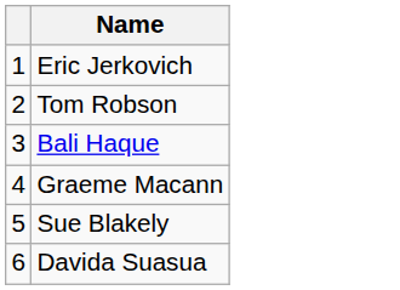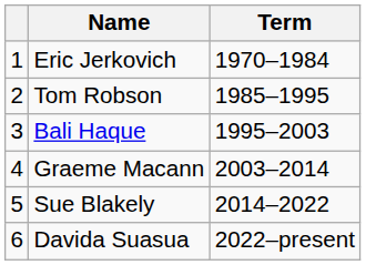+ column: Term | 1970–1984 | 1985–1995 | 1995–2003 | 2003–2014 | 2014–2022 | 2022–present
